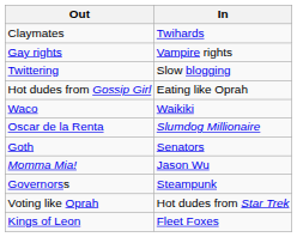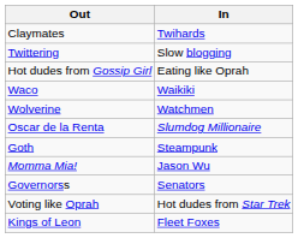- row: Gay rights | Vampire rights
+ row: Wolverine | Watchmen
Goth | In: Senators -> Steampunk
Governorss | In: Steampunk -> Senators
